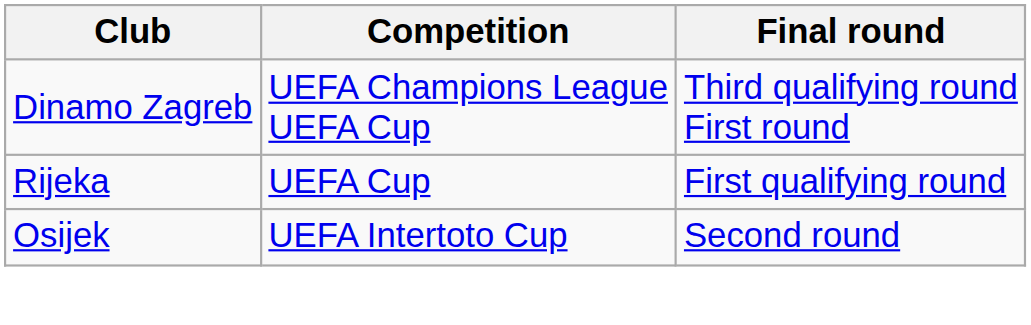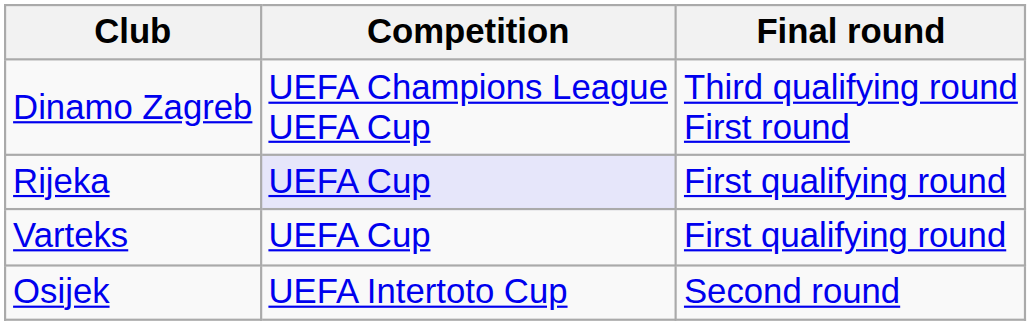Rijeka | Competition: no background -> lavender background
+ row: Varteks | UEFA Cup | First qualifying round
